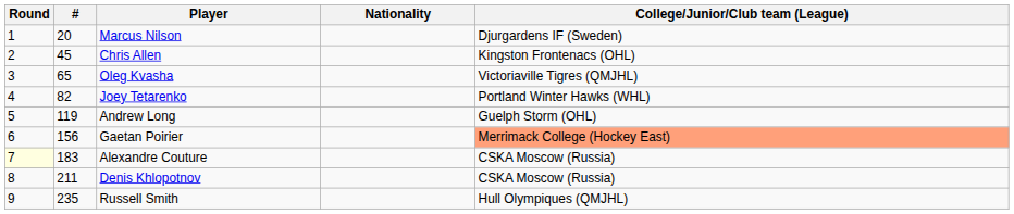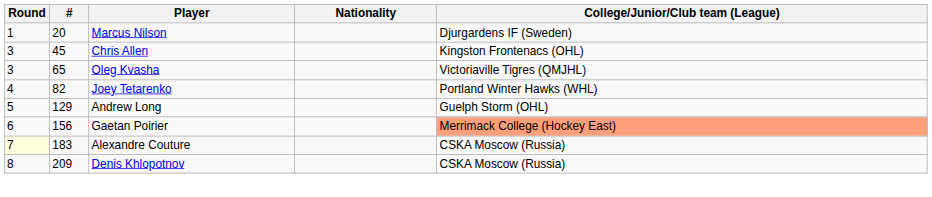Chris Allen | Round: 2 -> 3
Andrew Long | #: 119 -> 129
Denis Khlopotnov | #: 211 -> 209
- row: 9 | 235 | Russell Smith | Hull Olympiques (QMJHL)
